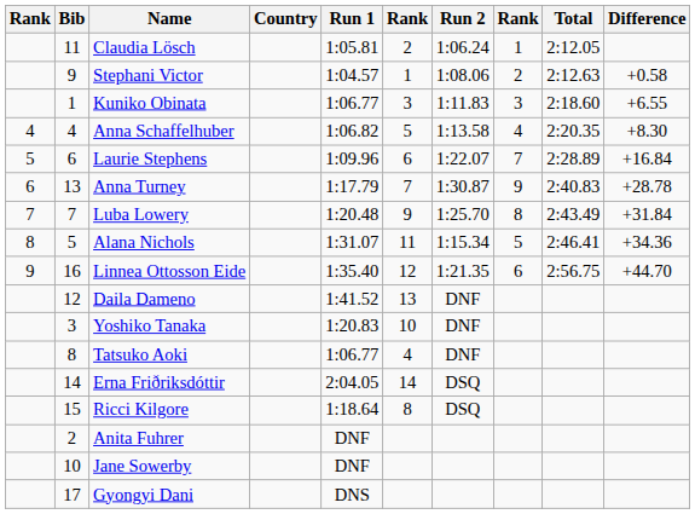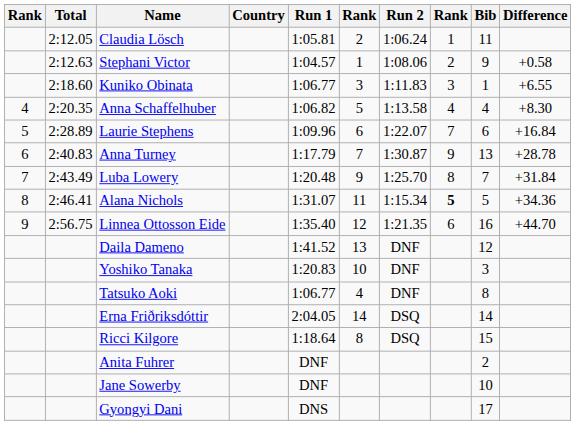columns swapped: Bib <-> Total
Alana Nichols | column 8: normal -> bold
